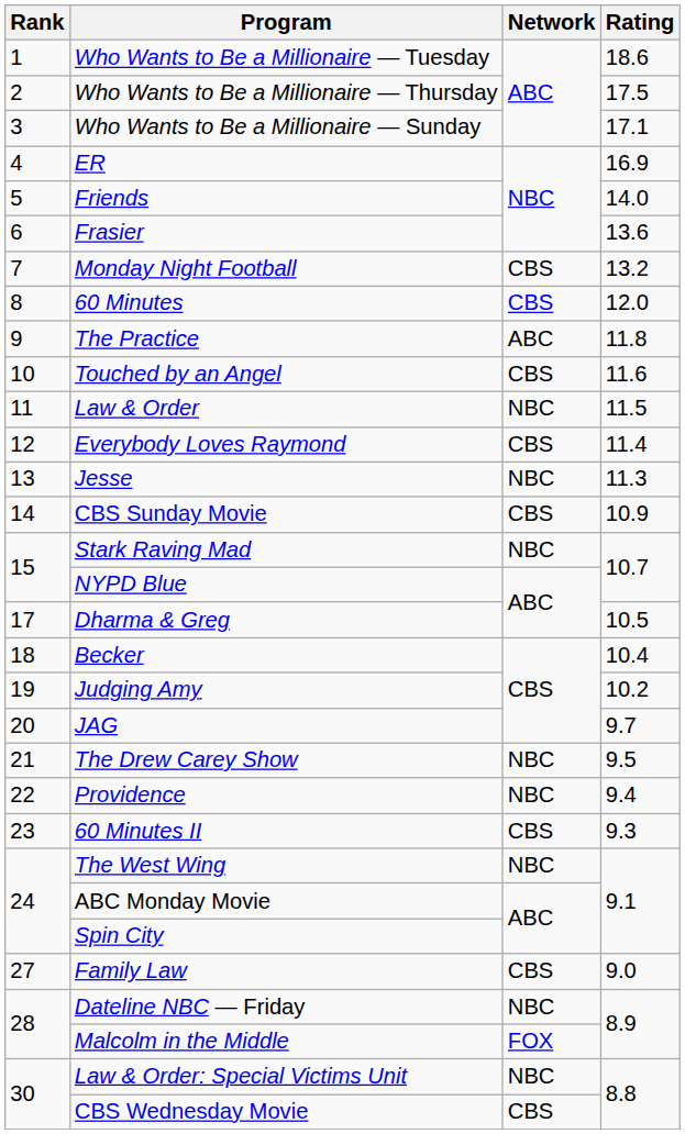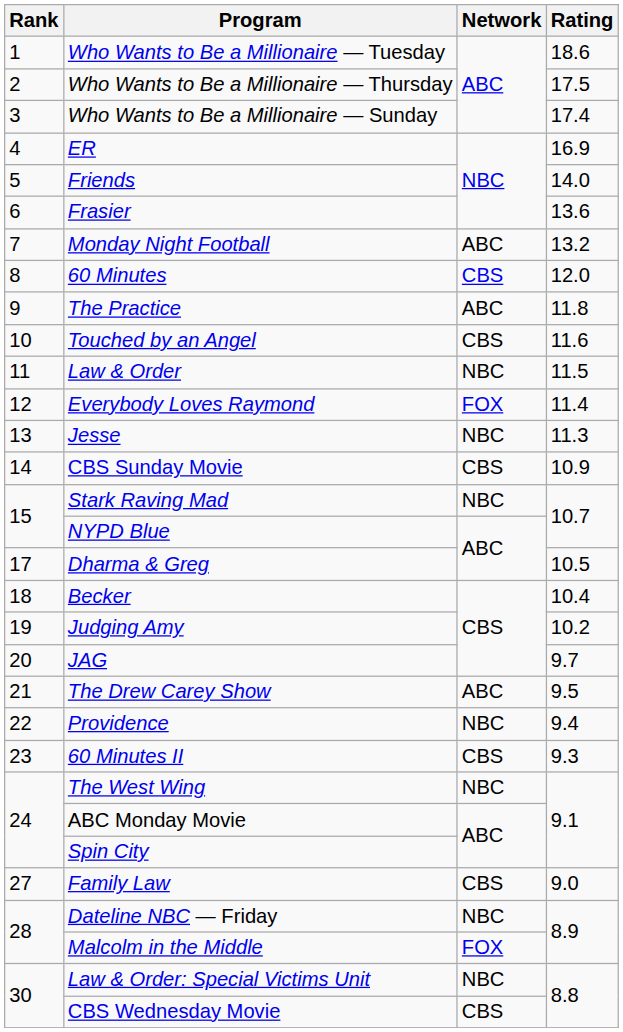Who Wants to Be a Millionaire — Sunday | Rating: 17.1 -> 17.4
Monday Night Football | Network: CBS -> ABC
Everybody Loves Raymond | Network: CBS -> FOX
The Drew Carey Show | Network: NBC -> ABC
